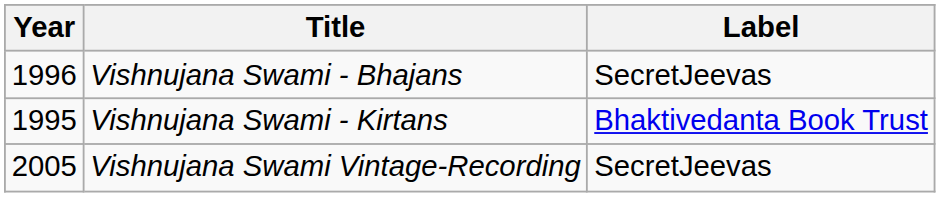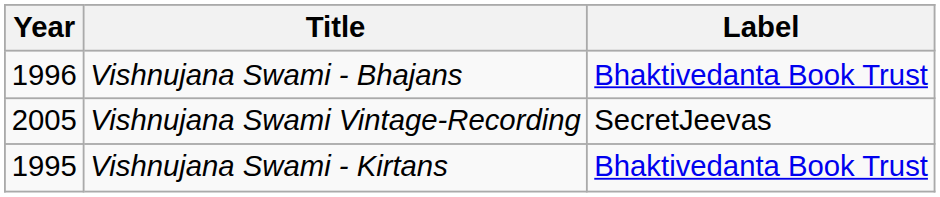Vishnujana Swami - Bhajans | Label: SecretJeevas -> Bhaktivedanta Book Trust
rows swapped: Vishnujana Swami - Kirtans <-> Vishnujana Swami Vintage-Recording
